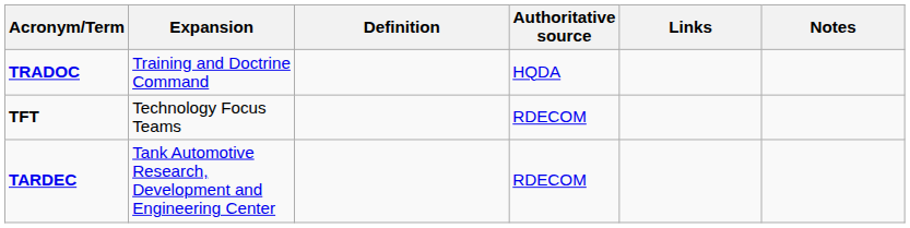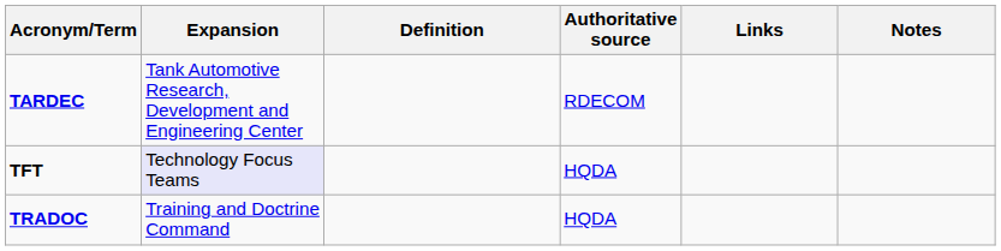rows swapped: TARDEC <-> TRADOC
TFT | Expansion: no background -> lavender background
TFT | Authoritative source: RDECOM -> HQDA
